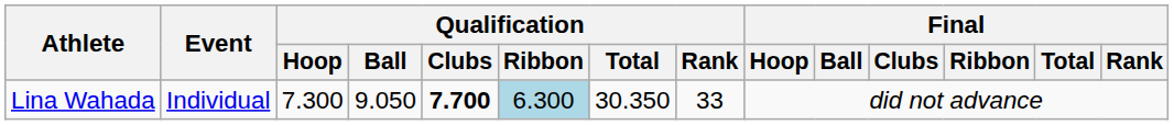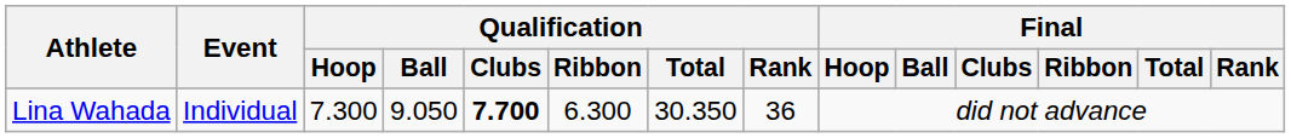Lina Wahada | Qualification / Ribbon: lightblue background -> no background
Lina Wahada | Qualification / Rank: 33 -> 36
